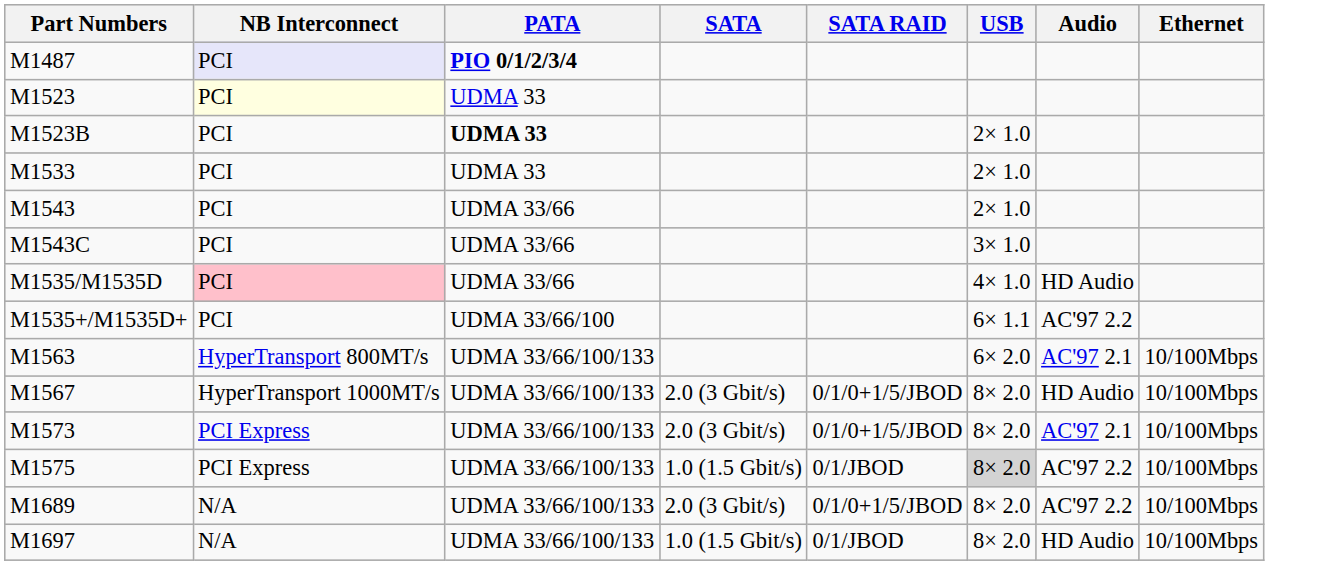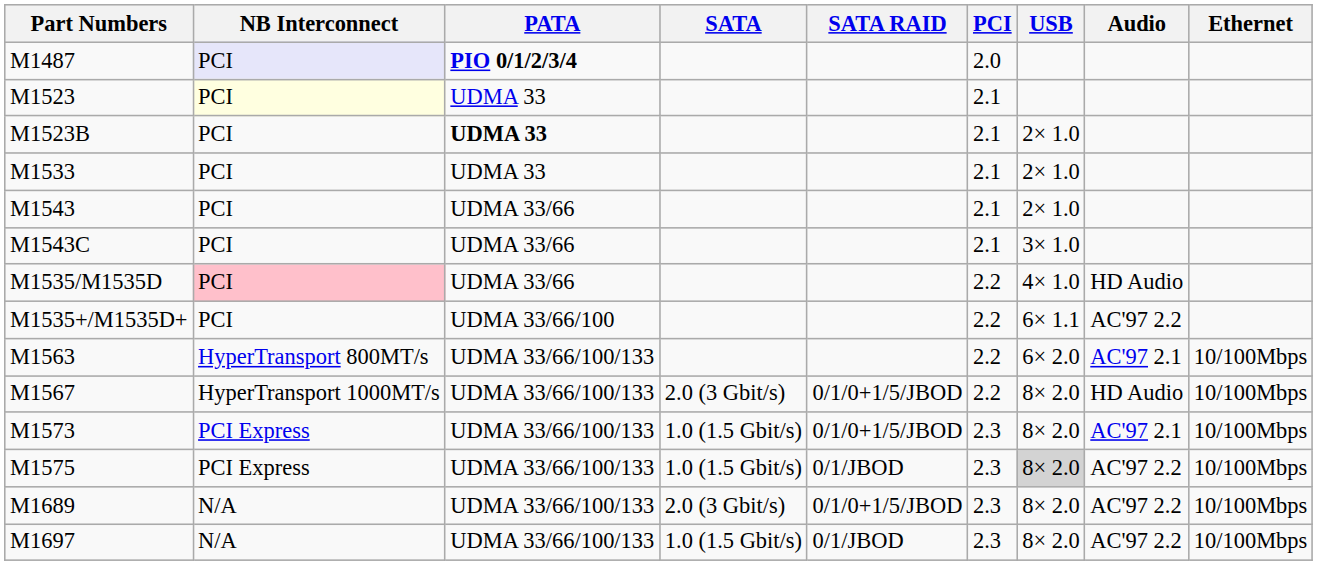+ column: PCI | 2.0 | 2.1 | 2.1 | 2.1 | 2.1 | 2.1 | 2.2 | 2.2 | 2.2 | 2.2 | 2.3 | 2.3 | 2.3 | 2.3
M1573 | SATA: 2.0 (3 Gbit/s) -> 1.0 (1.5 Gbit/s)
M1697 | Audio: HD Audio -> AC'97 2.2
